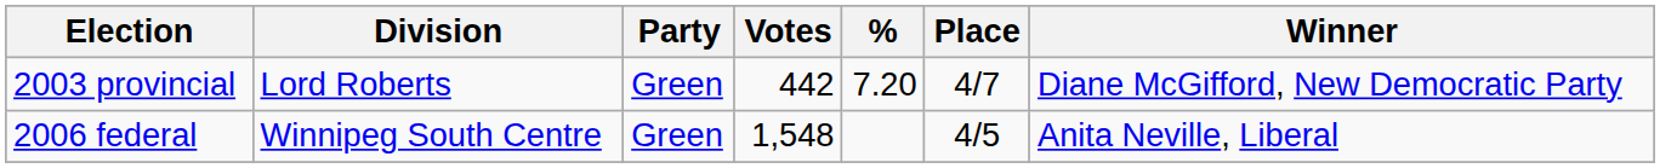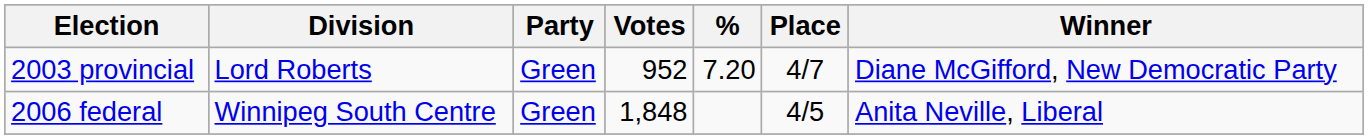2003 provincial | Votes: 442 -> 952
2006 federal | Votes: 1,548 -> 1,848
